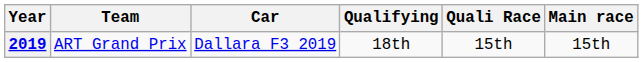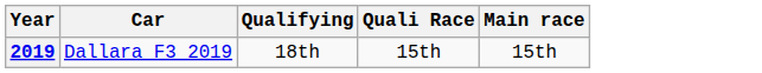- column: Team | ART Grand Prix
